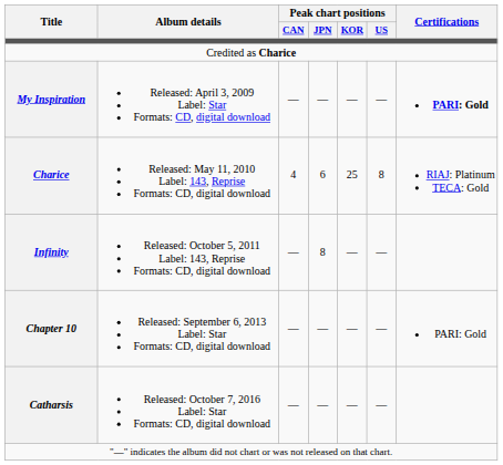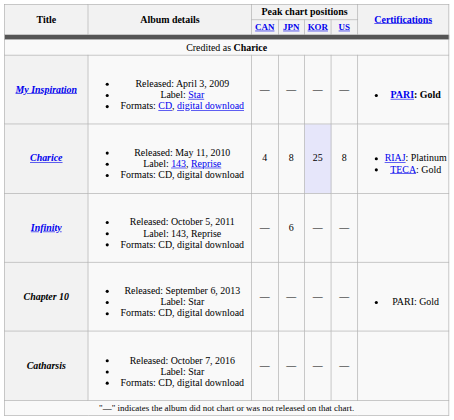Charice | Peak chart positions / JPN: 6 -> 8
Charice | Peak chart positions / KOR: no background -> lavender background
Infinity | Peak chart positions / JPN: 8 -> 6
